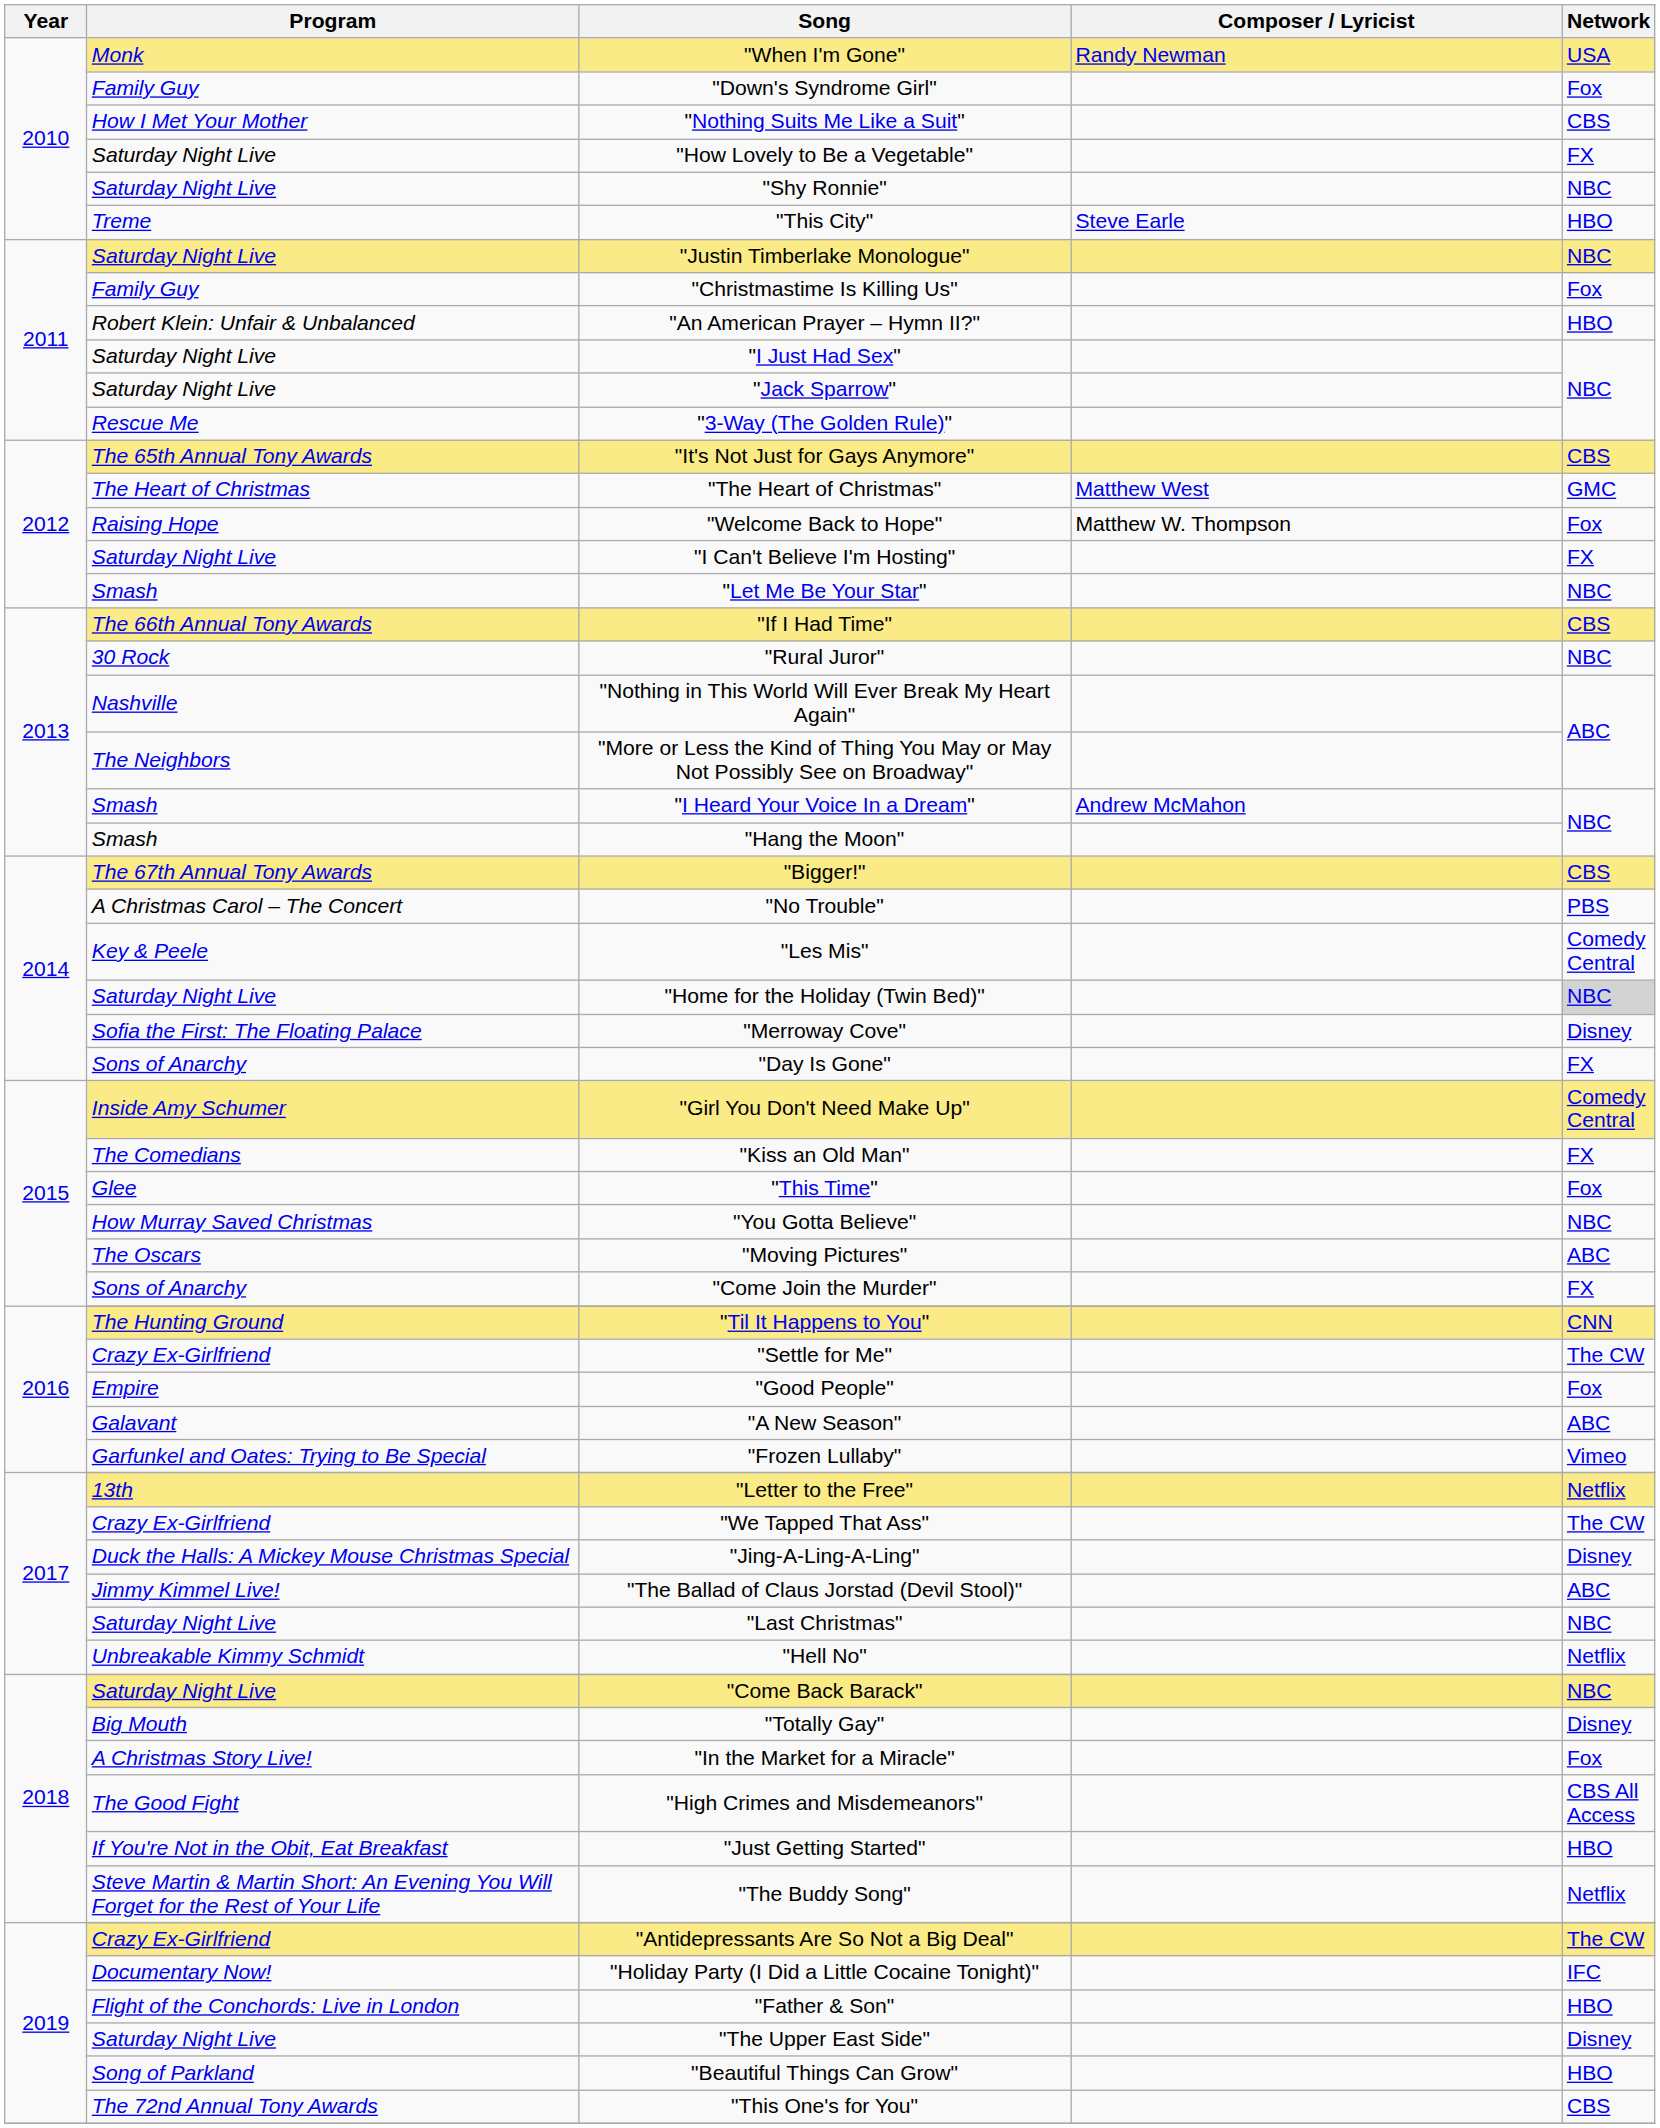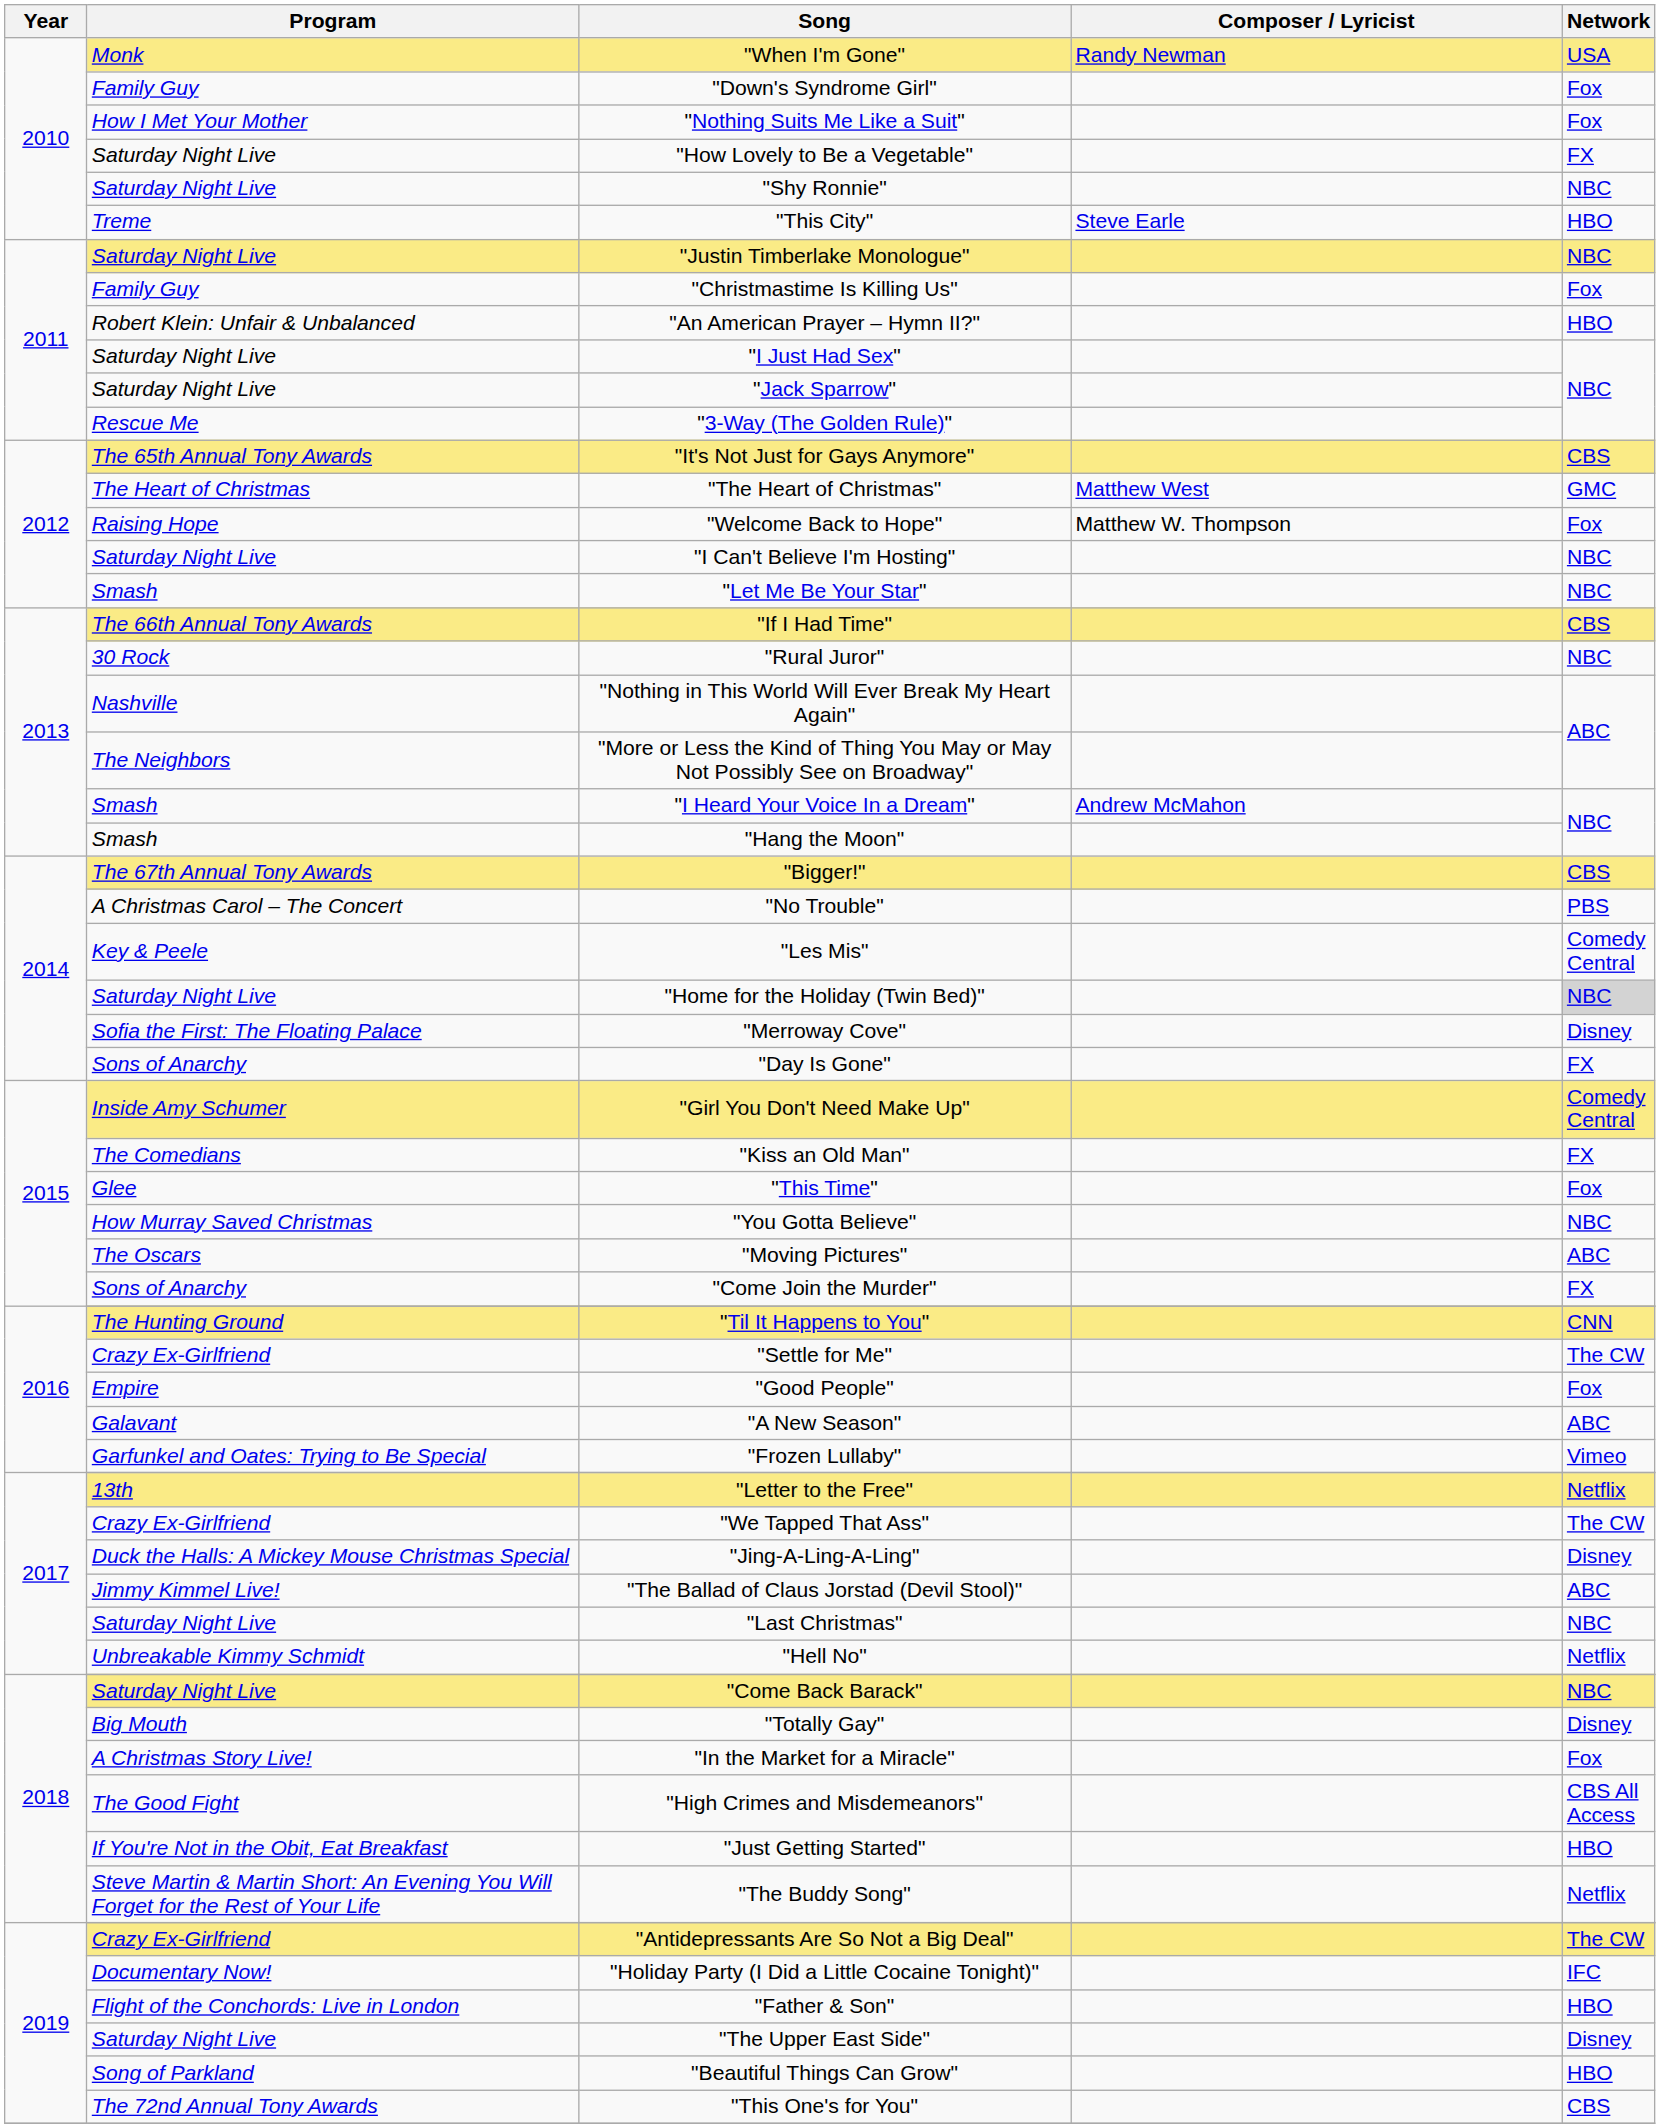"Nothing Suits Me Like a Suit" | Network: CBS -> Fox
"I Can't Believe I'm Hosting" | Network: FX -> NBC
